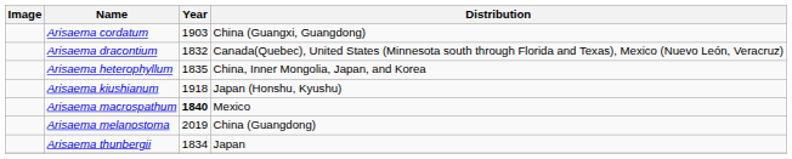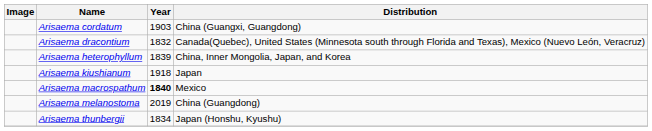Arisaema heterophyllum | Year: 1835 -> 1839
Arisaema kiushianum | Distribution: Japan (Honshu, Kyushu) -> Japan
Arisaema thunbergii | Distribution: Japan -> Japan (Honshu, Kyushu)
